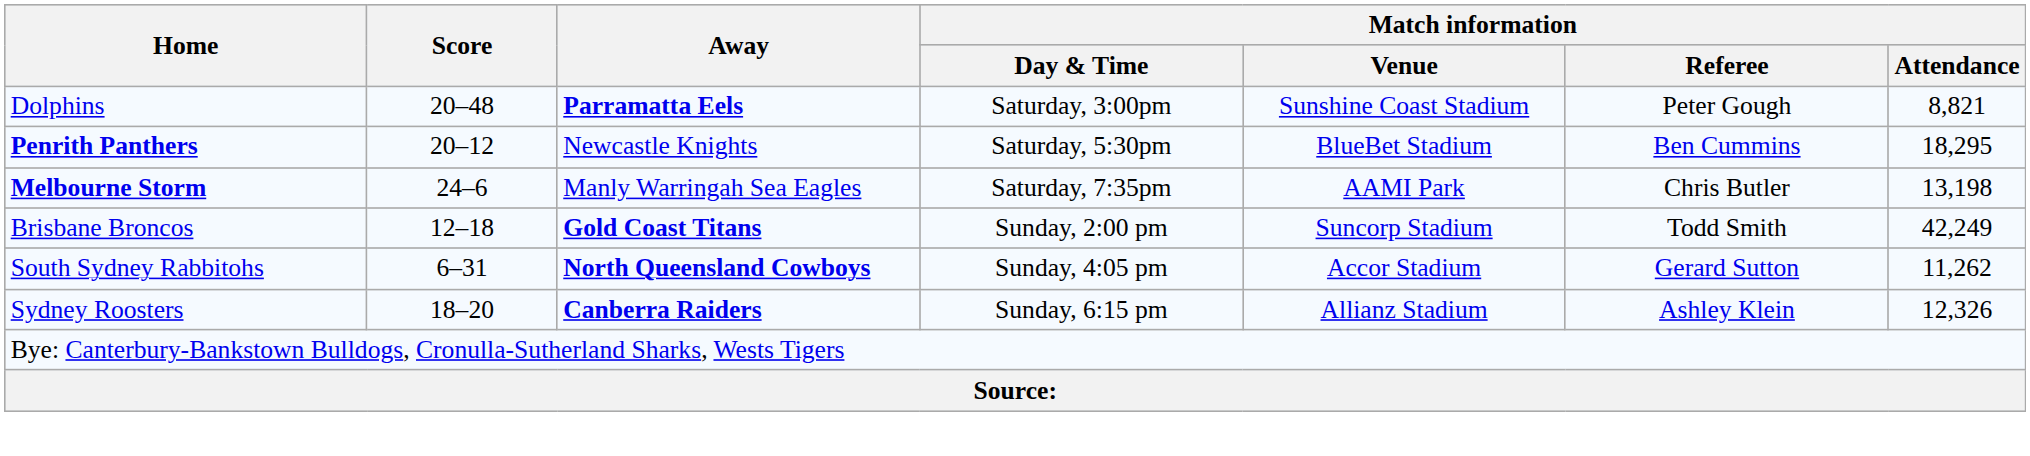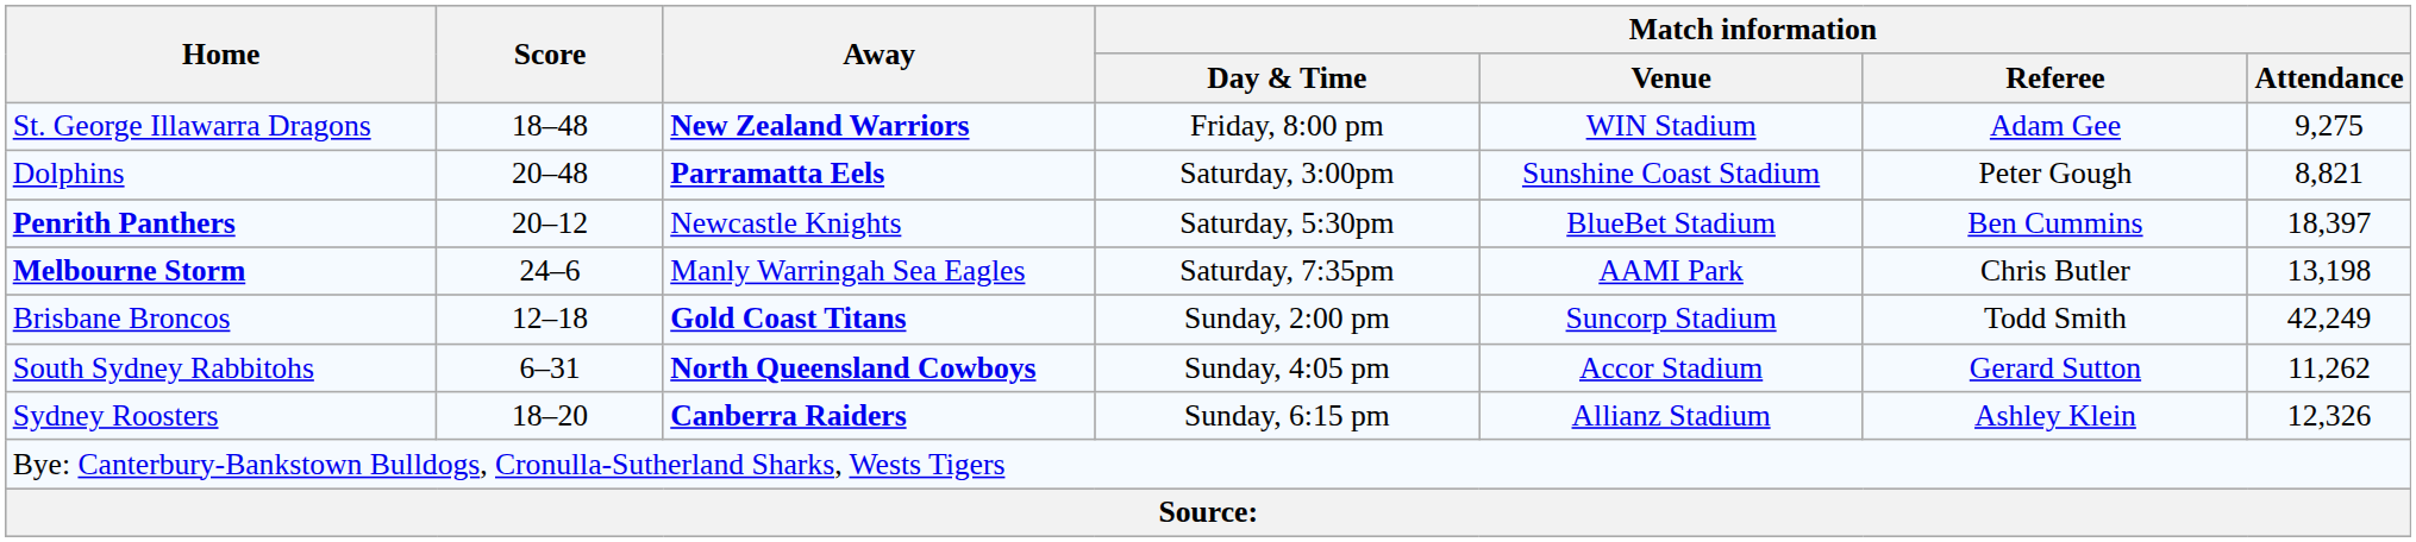+ row: St. George Illawarra Dragons | 18–48 | New Zealand Warriors | Friday, 8:00 pm | WIN Stadium | Adam Gee | 9,275
Penrith Panthers | Match information / Attendance: 18,295 -> 18,397
